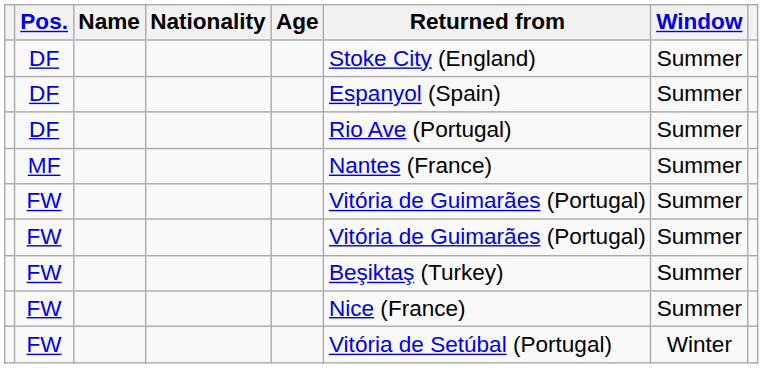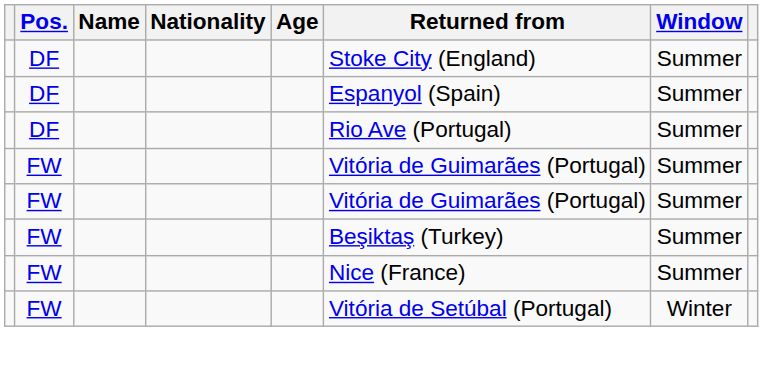- row: MF | Nantes (France) | Summer
